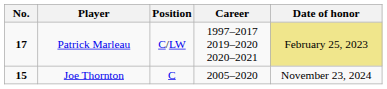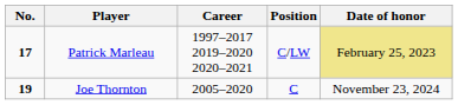columns swapped: Position <-> Career
Joe Thornton | No.: 15 -> 19
